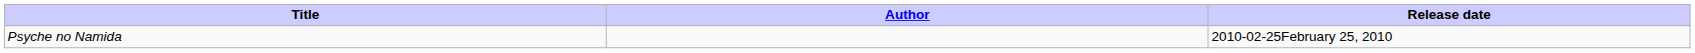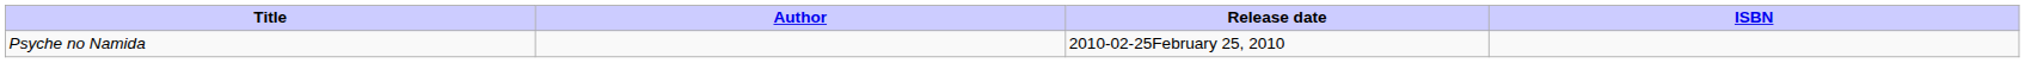+ column: ISBN
